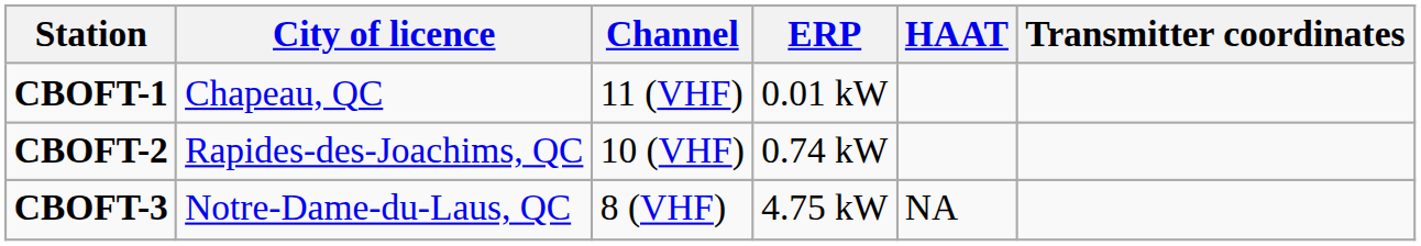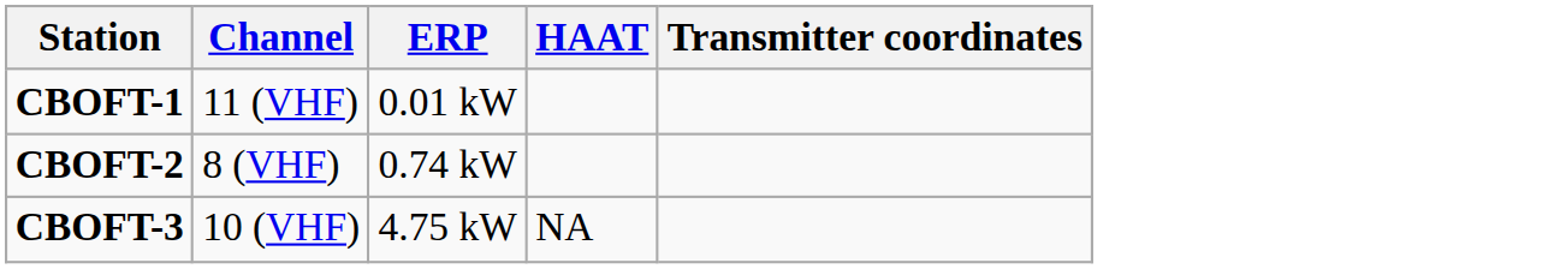- column: City of licence | Chapeau, QC | Rapides-des-Joachims, QC | Notre-Dame-du-Laus, QC
CBOFT-2 | Channel: 10 (VHF) -> 8 (VHF)
CBOFT-3 | Channel: 8 (VHF) -> 10 (VHF)
